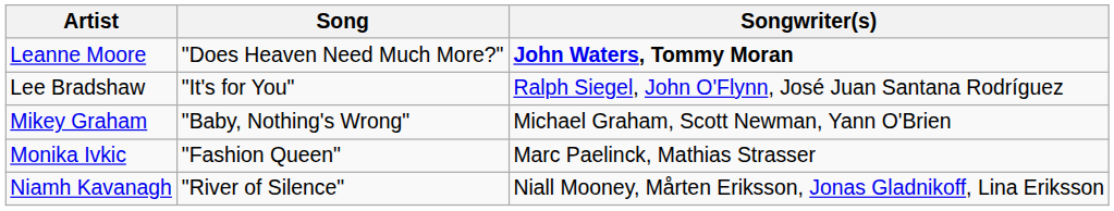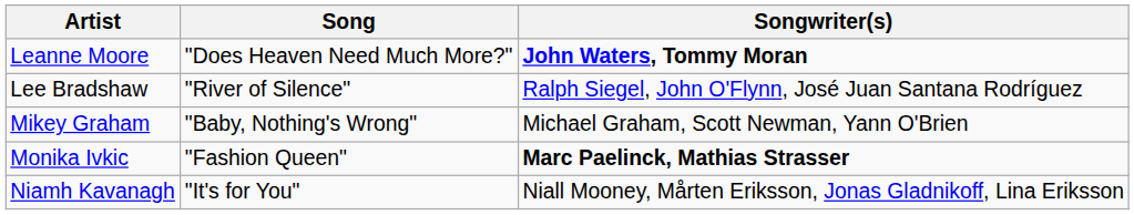Lee Bradshaw | Song: "It's for You" -> "River of Silence"
Monika Ivkic | Songwriter(s): normal -> bold
Niamh Kavanagh | Song: "River of Silence" -> "It's for You"
